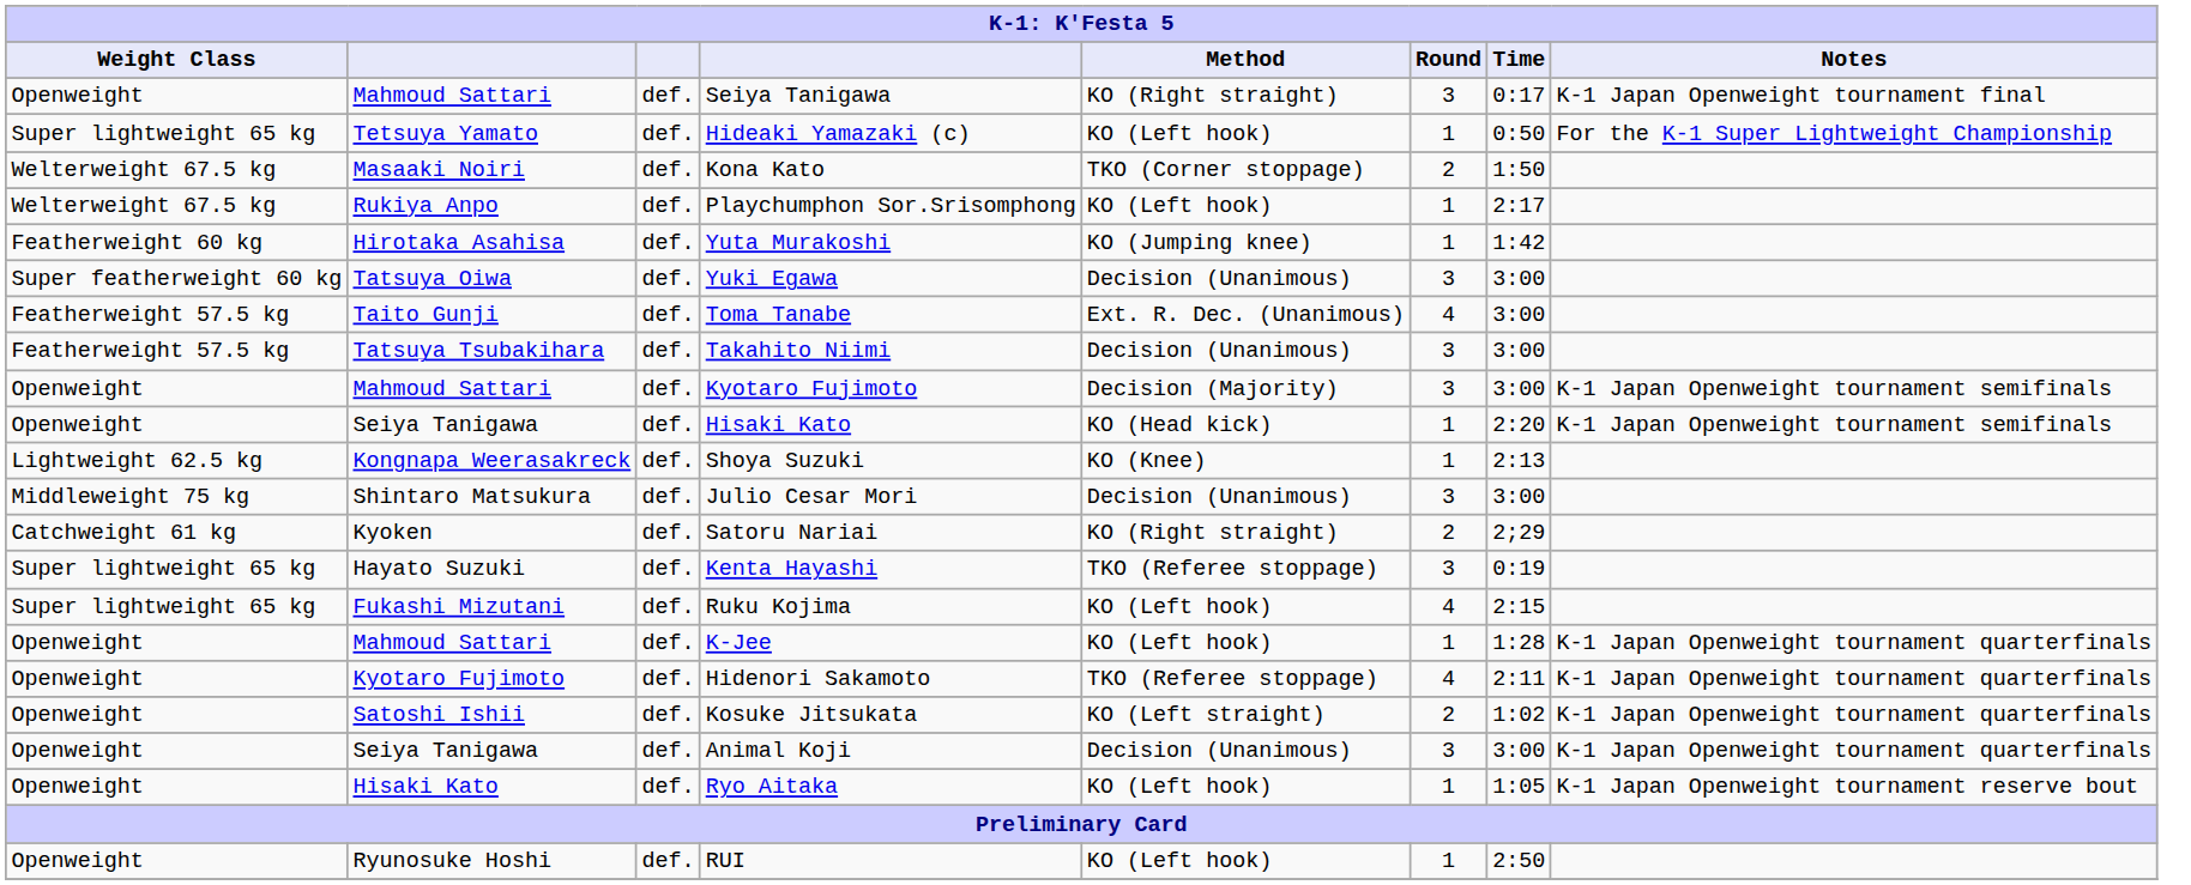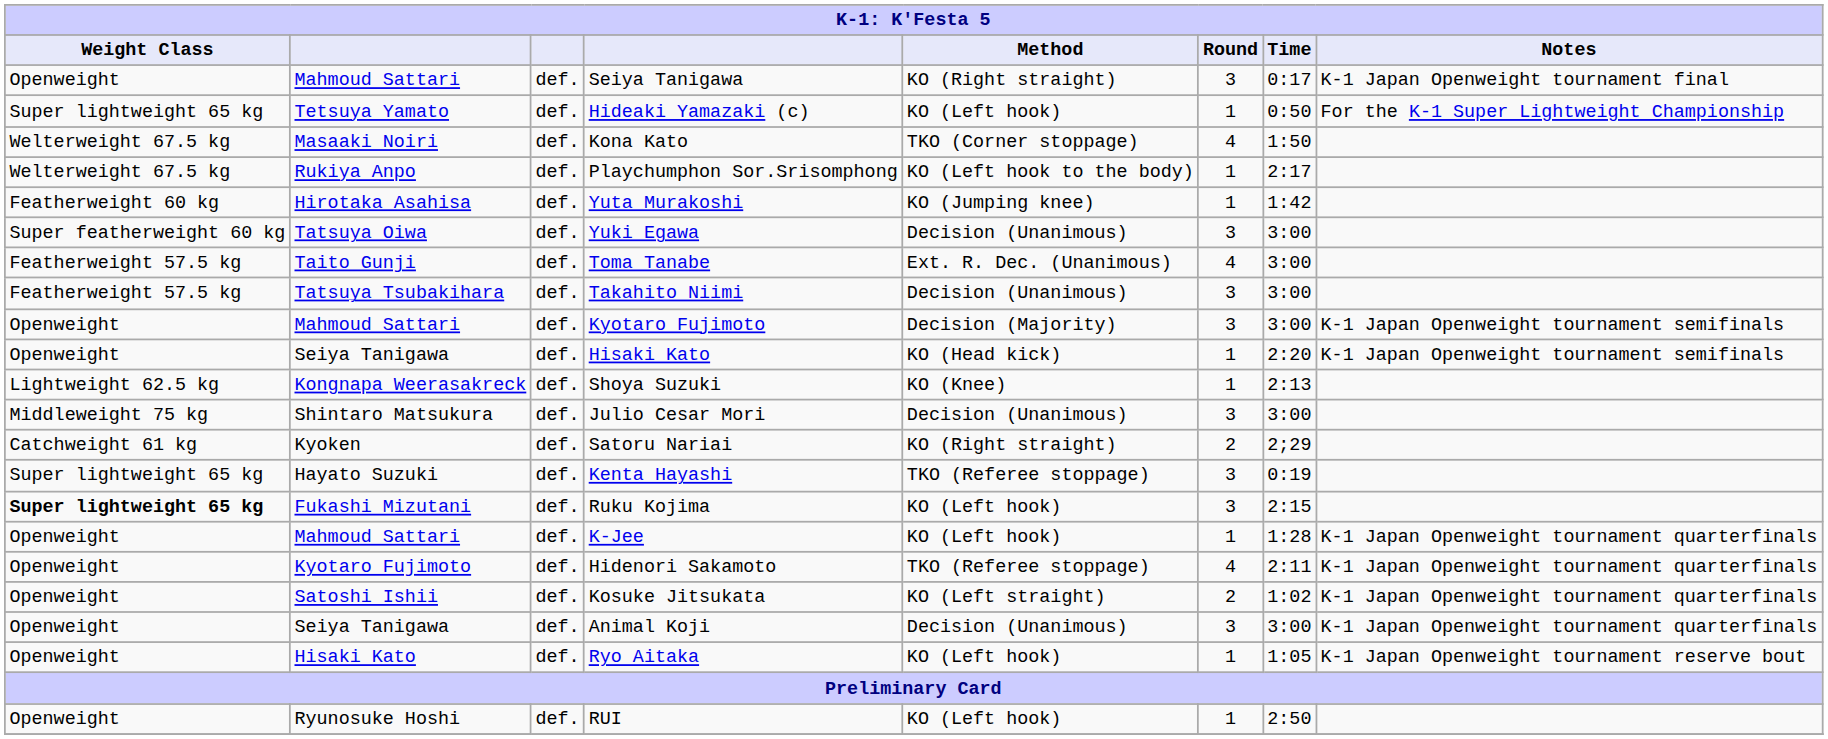Kona Kato | Round: 2 -> 4
Playchumphon Sor.Srisomphong | Method: KO (Left hook) -> KO (Left hook to the body)
Ruku Kojima | Weight Class: normal -> bold
Ruku Kojima | Round: 4 -> 3
